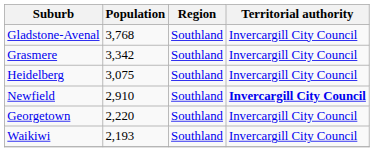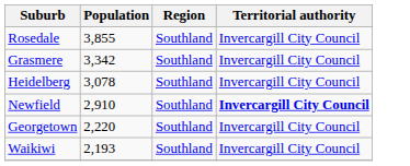+ row: Rosedale | 3,855 | Southland | Invercargill City Council
- row: Gladstone-Avenal | 3,768 | Southland | Invercargill City Council
Heidelberg | Population: 3,075 -> 3,078
